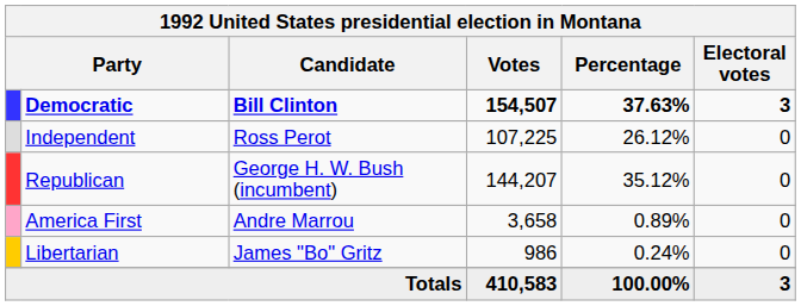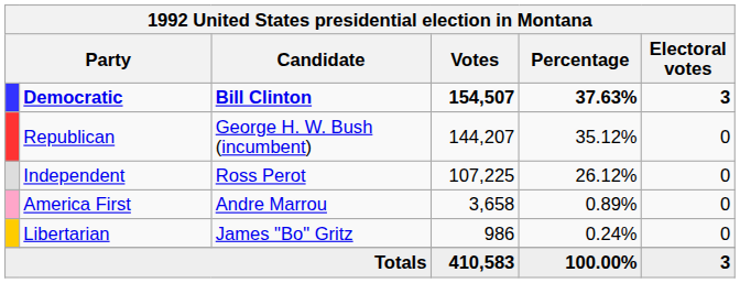rows swapped: Republican <-> Independent
